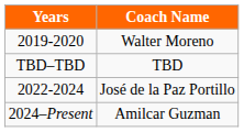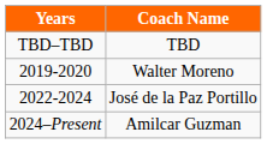rows swapped: TBD–TBD <-> 2019-2020
